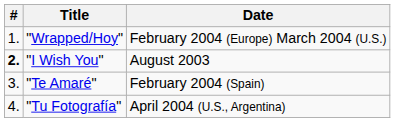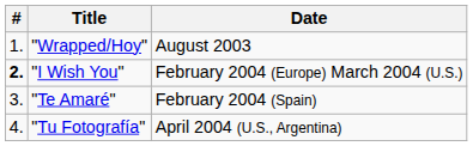"Wrapped/Hoy" | Date: February 2004 (Europe) March 2004 (U.S.) -> August 2003
"I Wish You" | Date: August 2003 -> February 2004 (Europe) March 2004 (U.S.)
